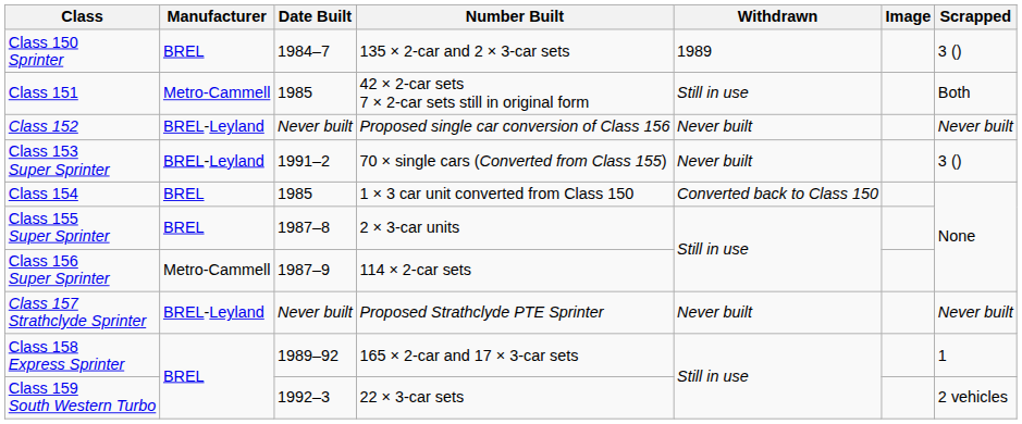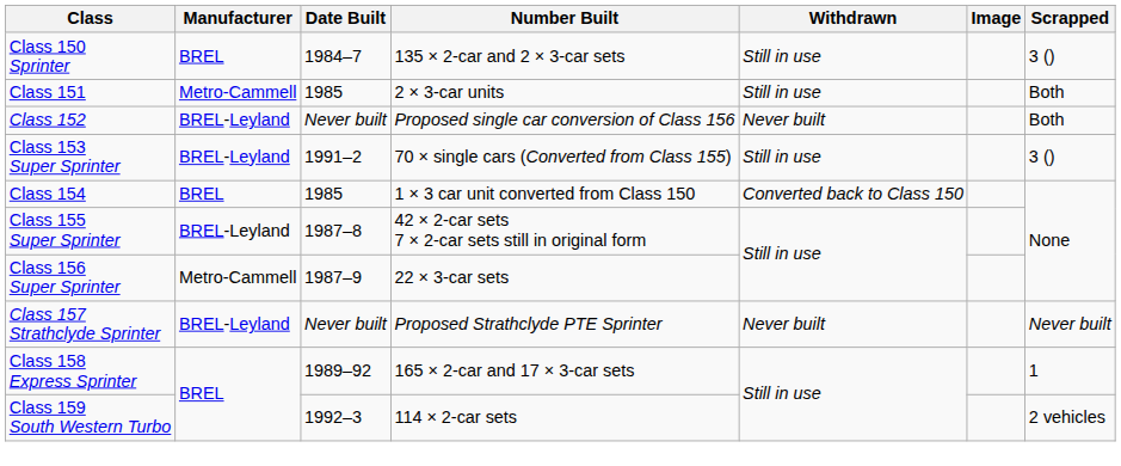Class 150 Sprinter | Withdrawn: 1989 -> Still in use
Class 151 | Number Built: 42 × 2-car sets 7 × 2-car sets still in original form -> 2 × 3-car units
Class 152 | Scrapped: Never built -> Both
Class 153 Super Sprinter | Withdrawn: Never built -> Still in use
Class 155 Super Sprinter | Manufacturer: BREL -> BREL-Leyland
Class 155 Super Sprinter | Number Built: 2 × 3-car units -> 42 × 2-car sets 7 × 2-car sets still in original form
Class 156 Super Sprinter | Number Built: 114 × 2-car sets -> 22 × 3-car sets
Class 159 South Western Turbo | Number Built: 22 × 3-car sets -> 114 × 2-car sets
